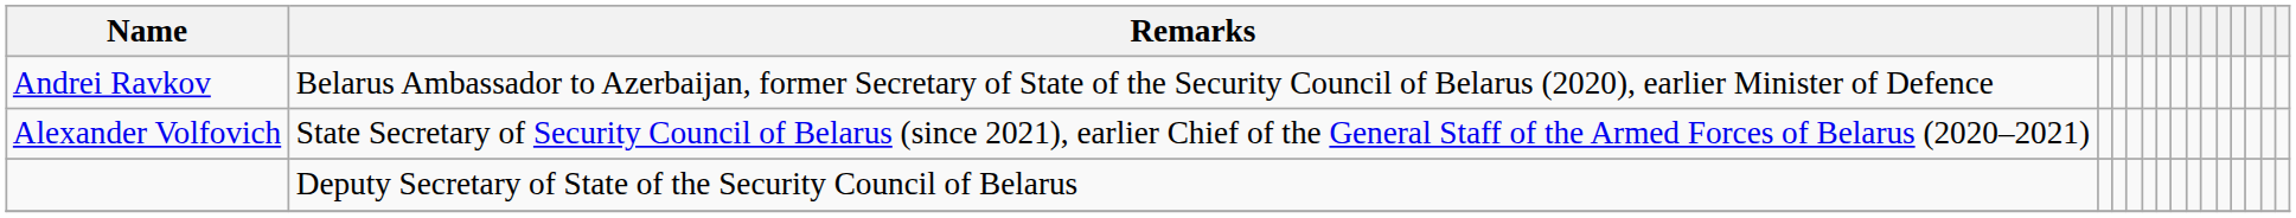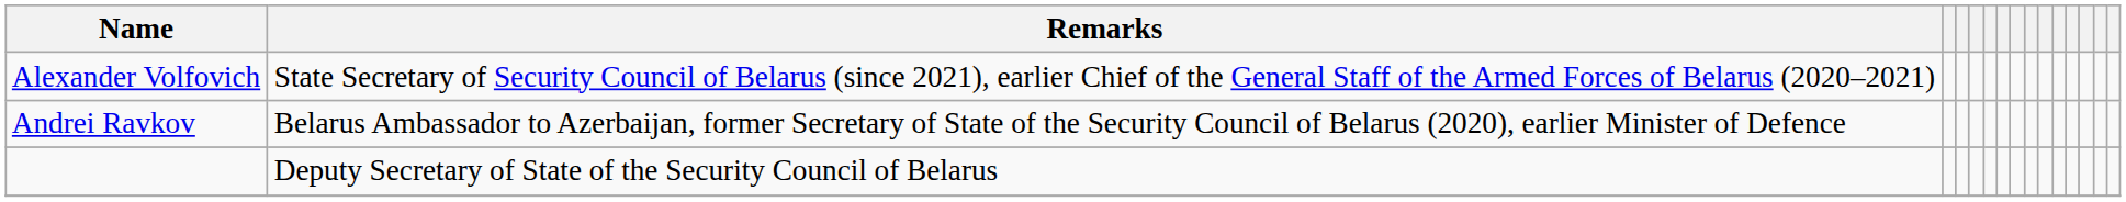rows swapped: Alexander Volfovich <-> Andrei Ravkov
